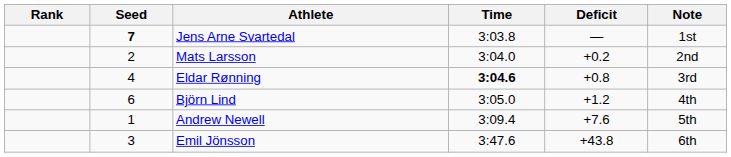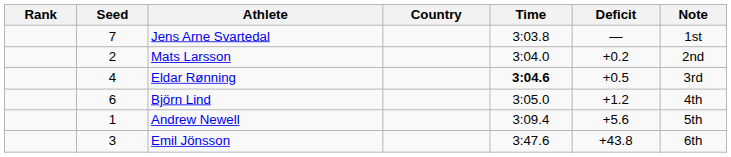+ column: Country
Jens Arne Svartedal | Seed: bold -> normal
Eldar Rønning | Deficit: +0.8 -> +0.5
Andrew Newell | Deficit: +7.6 -> +5.6
